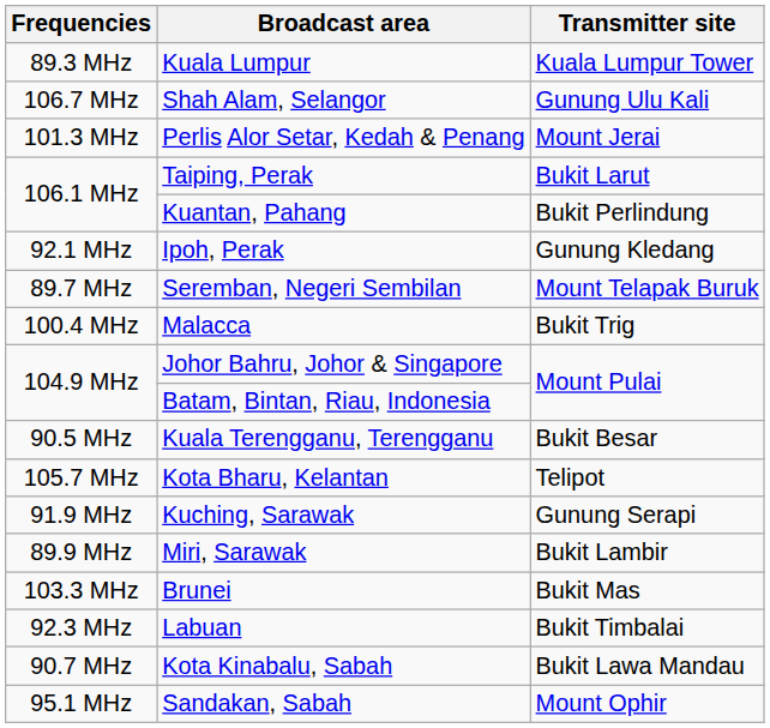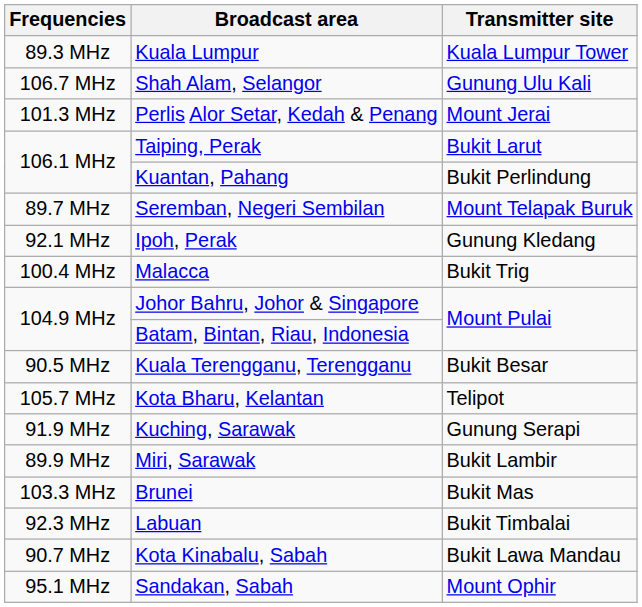rows swapped: Ipoh, Perak <-> Seremban, Negeri Sembilan
